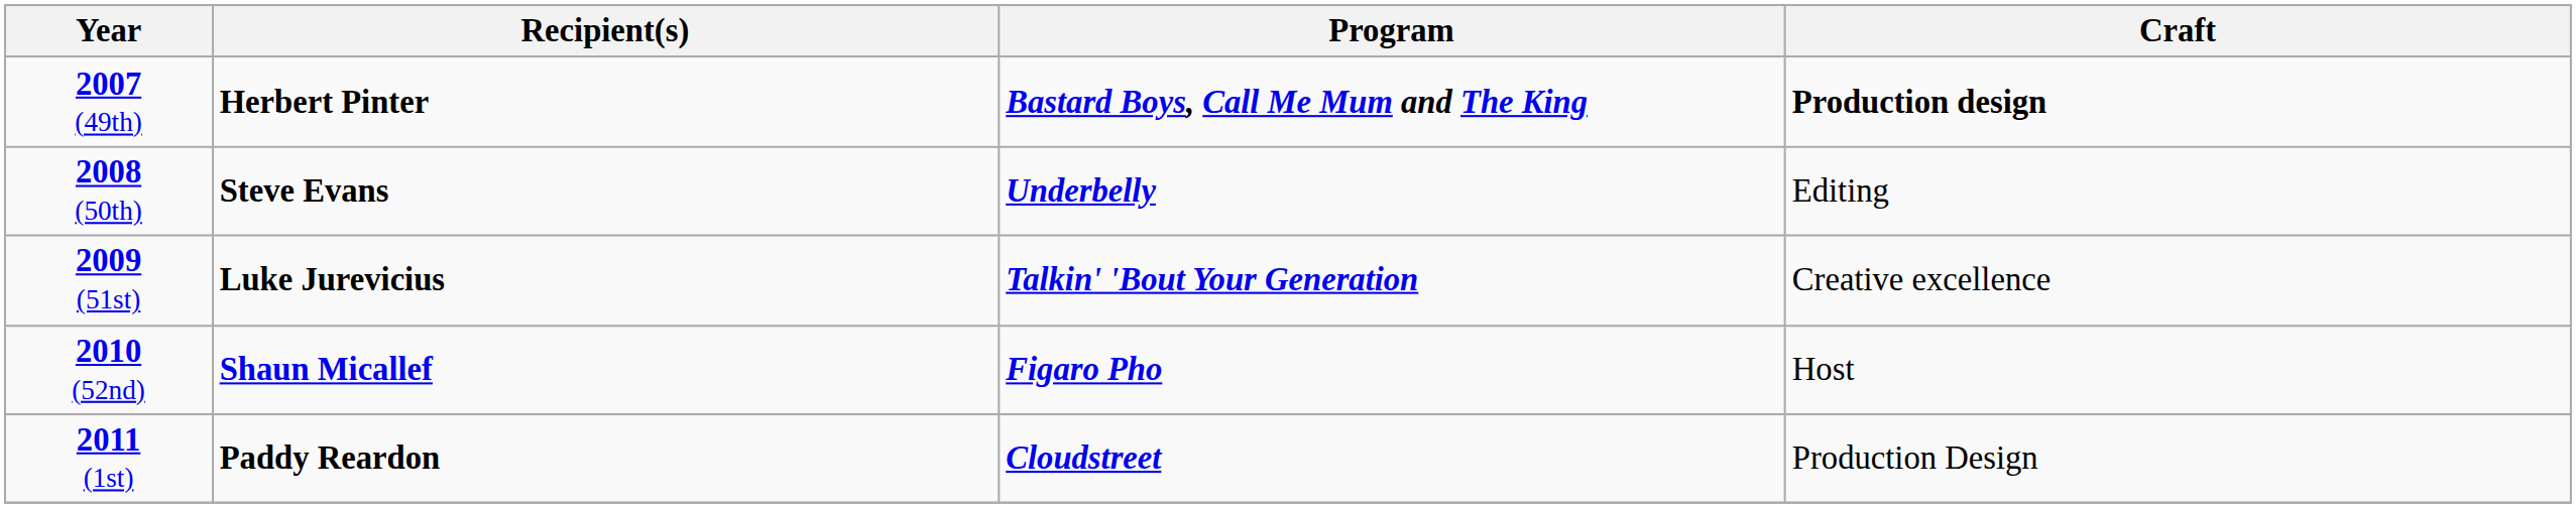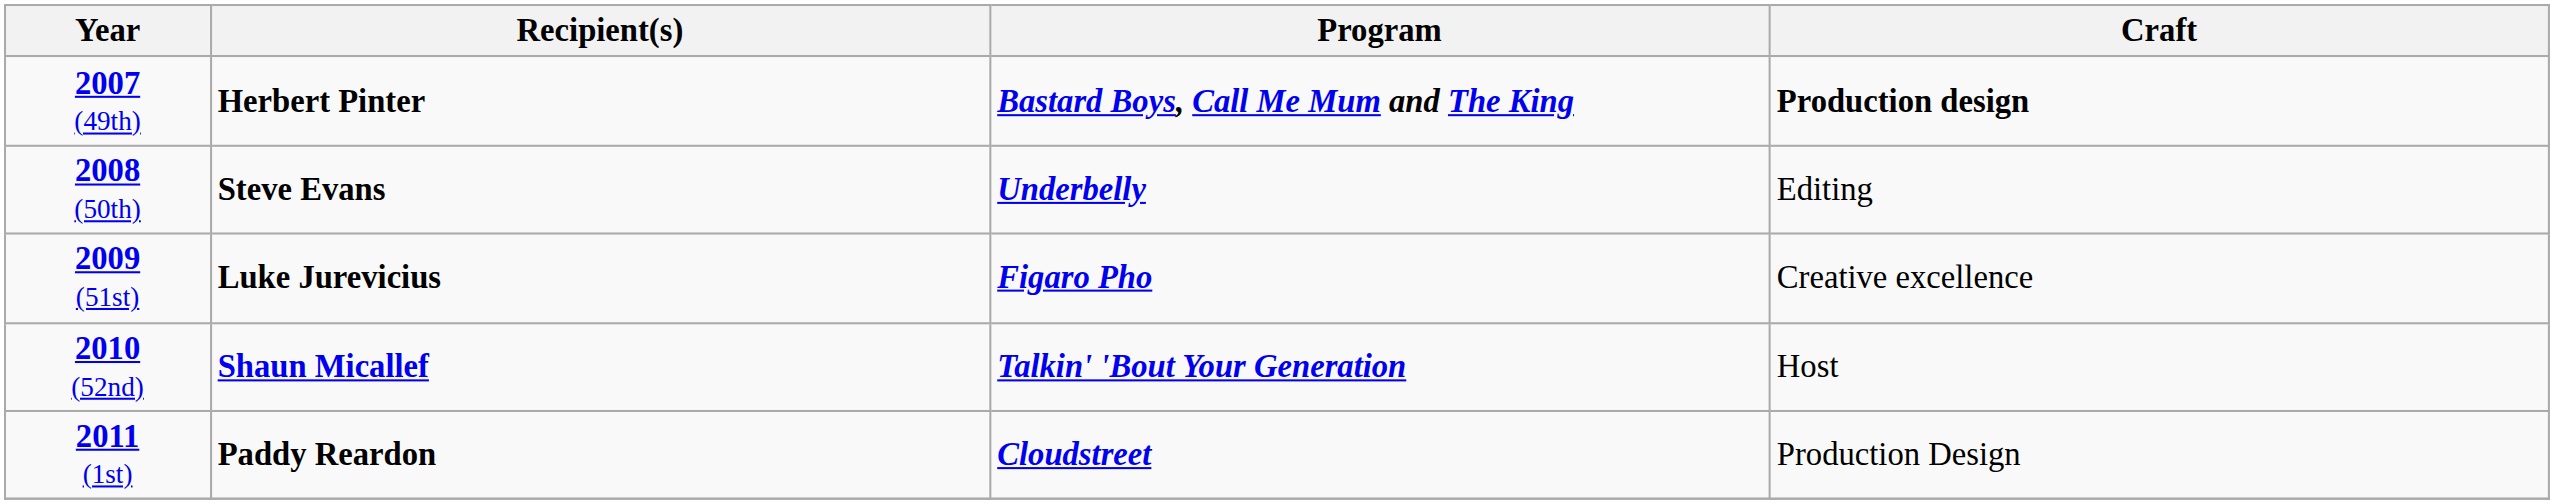2009 (51st) | Program: Talkin' 'Bout Your Generation -> Figaro Pho
2010 (52nd) | Program: Figaro Pho -> Talkin' 'Bout Your Generation
